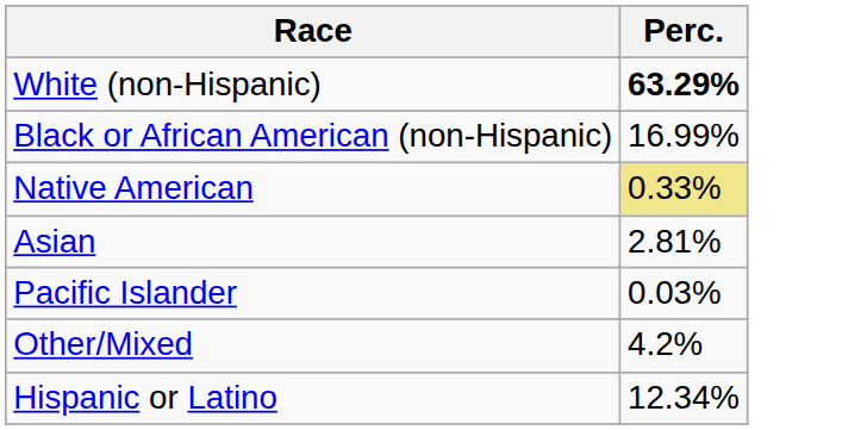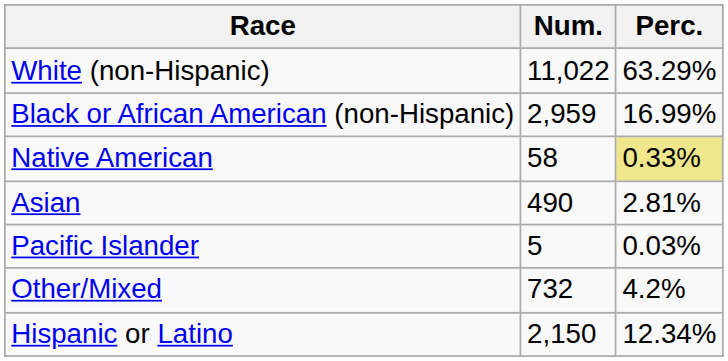+ column: Num. | 11,022 | 2,959 | 58 | 490 | 5 | 732 | 2,150
White (non-Hispanic) | Perc.: bold -> normal
